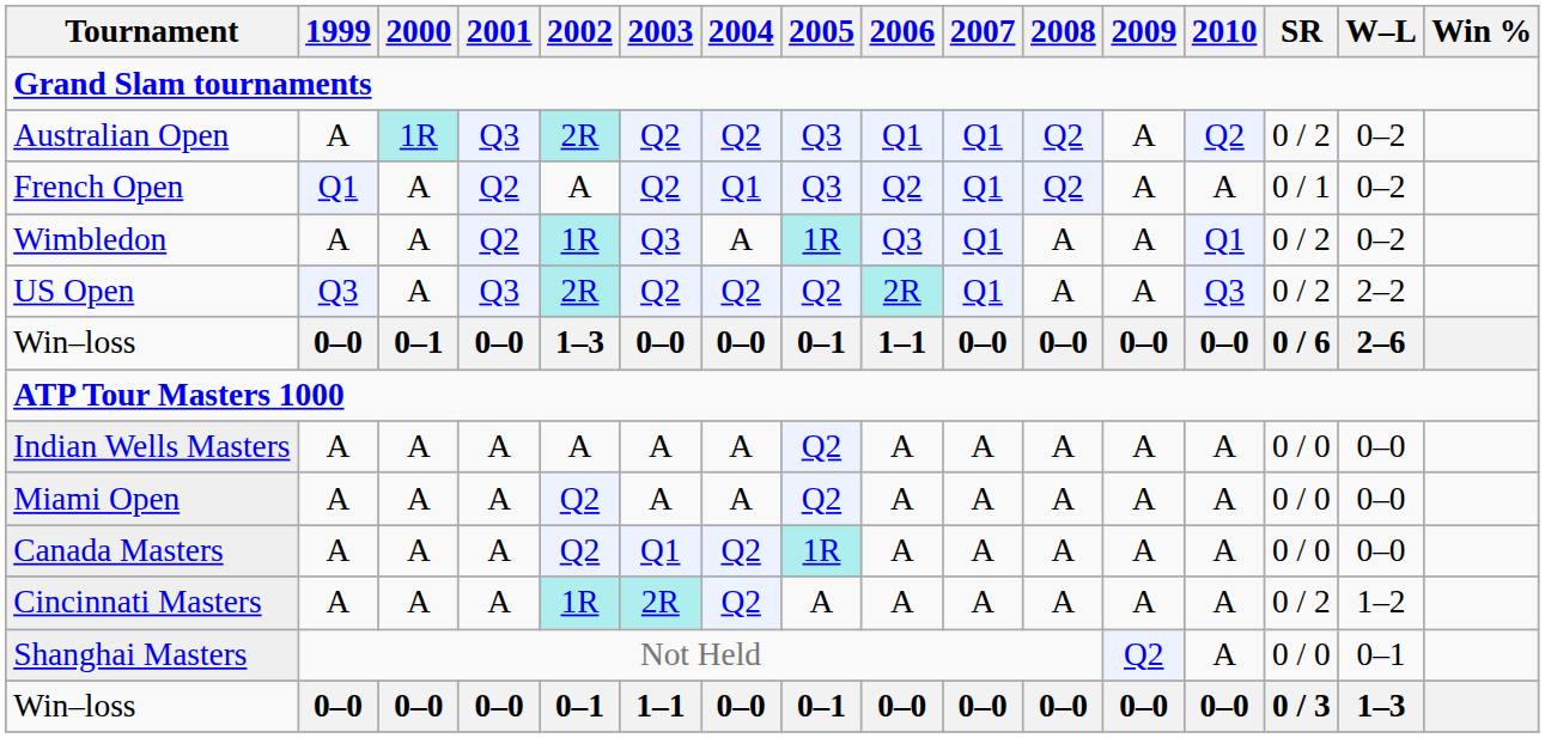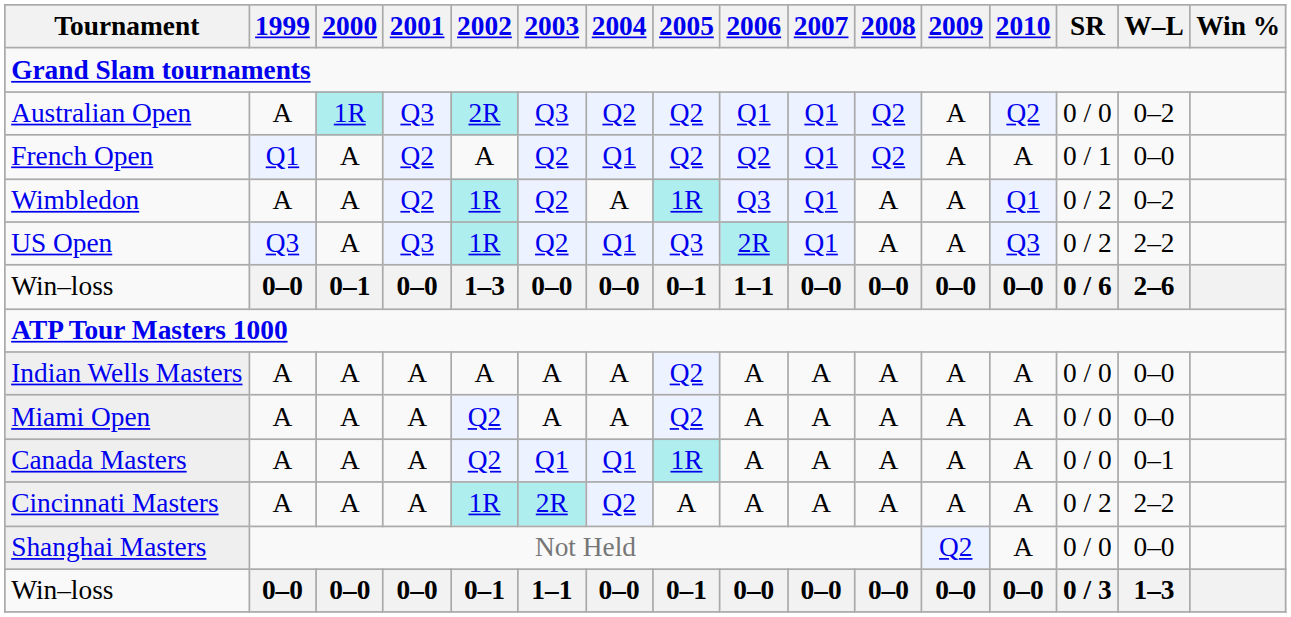Australian Open | 2003: Q2 -> Q3
Australian Open | 2005: Q3 -> Q2
Australian Open | SR: 0 / 2 -> 0 / 0
French Open | 2005: Q3 -> Q2
French Open | W–L: 0–2 -> 0–0
Wimbledon | 2003: Q3 -> Q2
US Open | 2002: 2R -> 1R
US Open | 2004: Q2 -> Q1
US Open | 2005: Q2 -> Q3
Canada Masters | 2004: Q2 -> Q1
Canada Masters | W–L: 0–0 -> 0–1
Cincinnati Masters | W–L: 1–2 -> 2–2
Shanghai Masters | W–L: 0–1 -> 0–0
